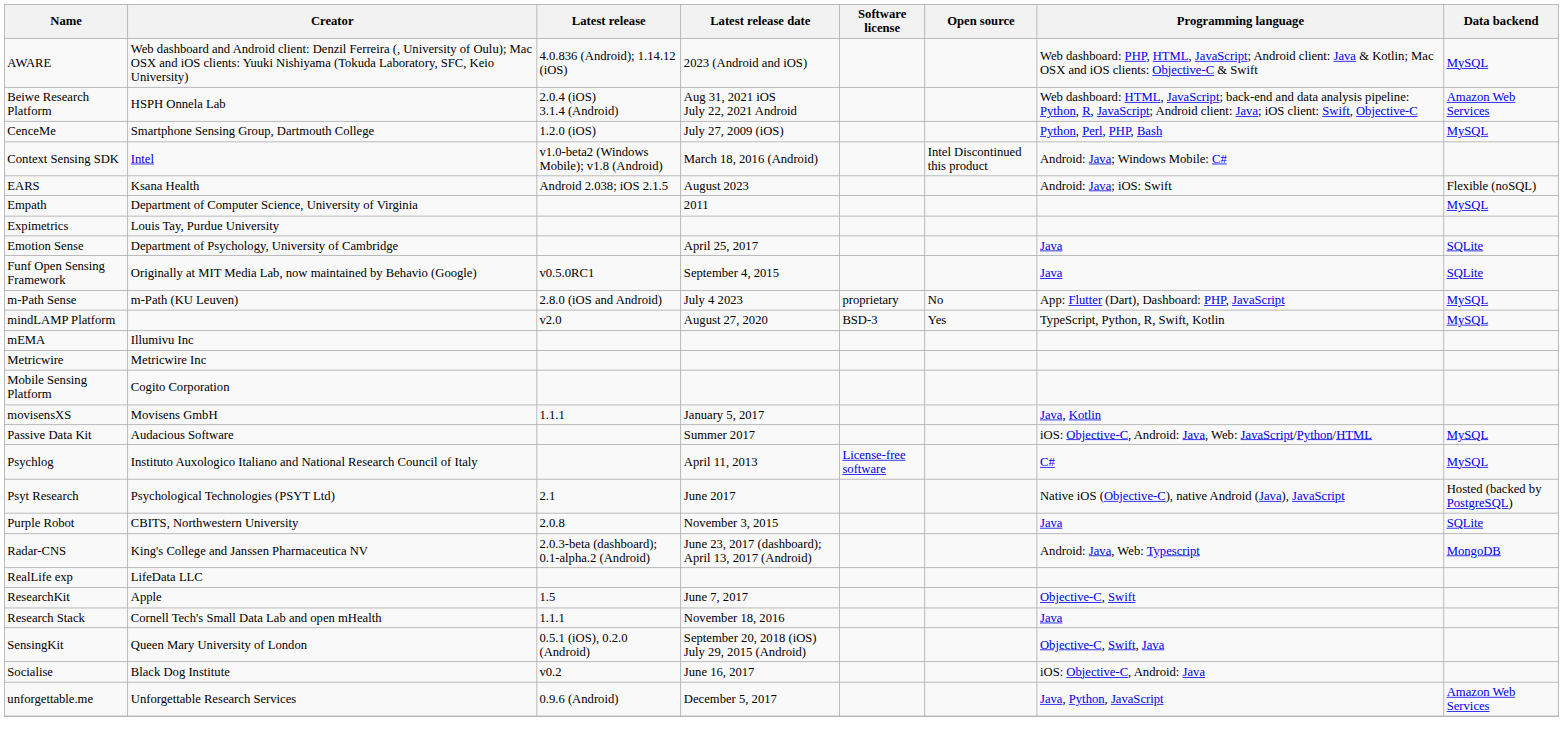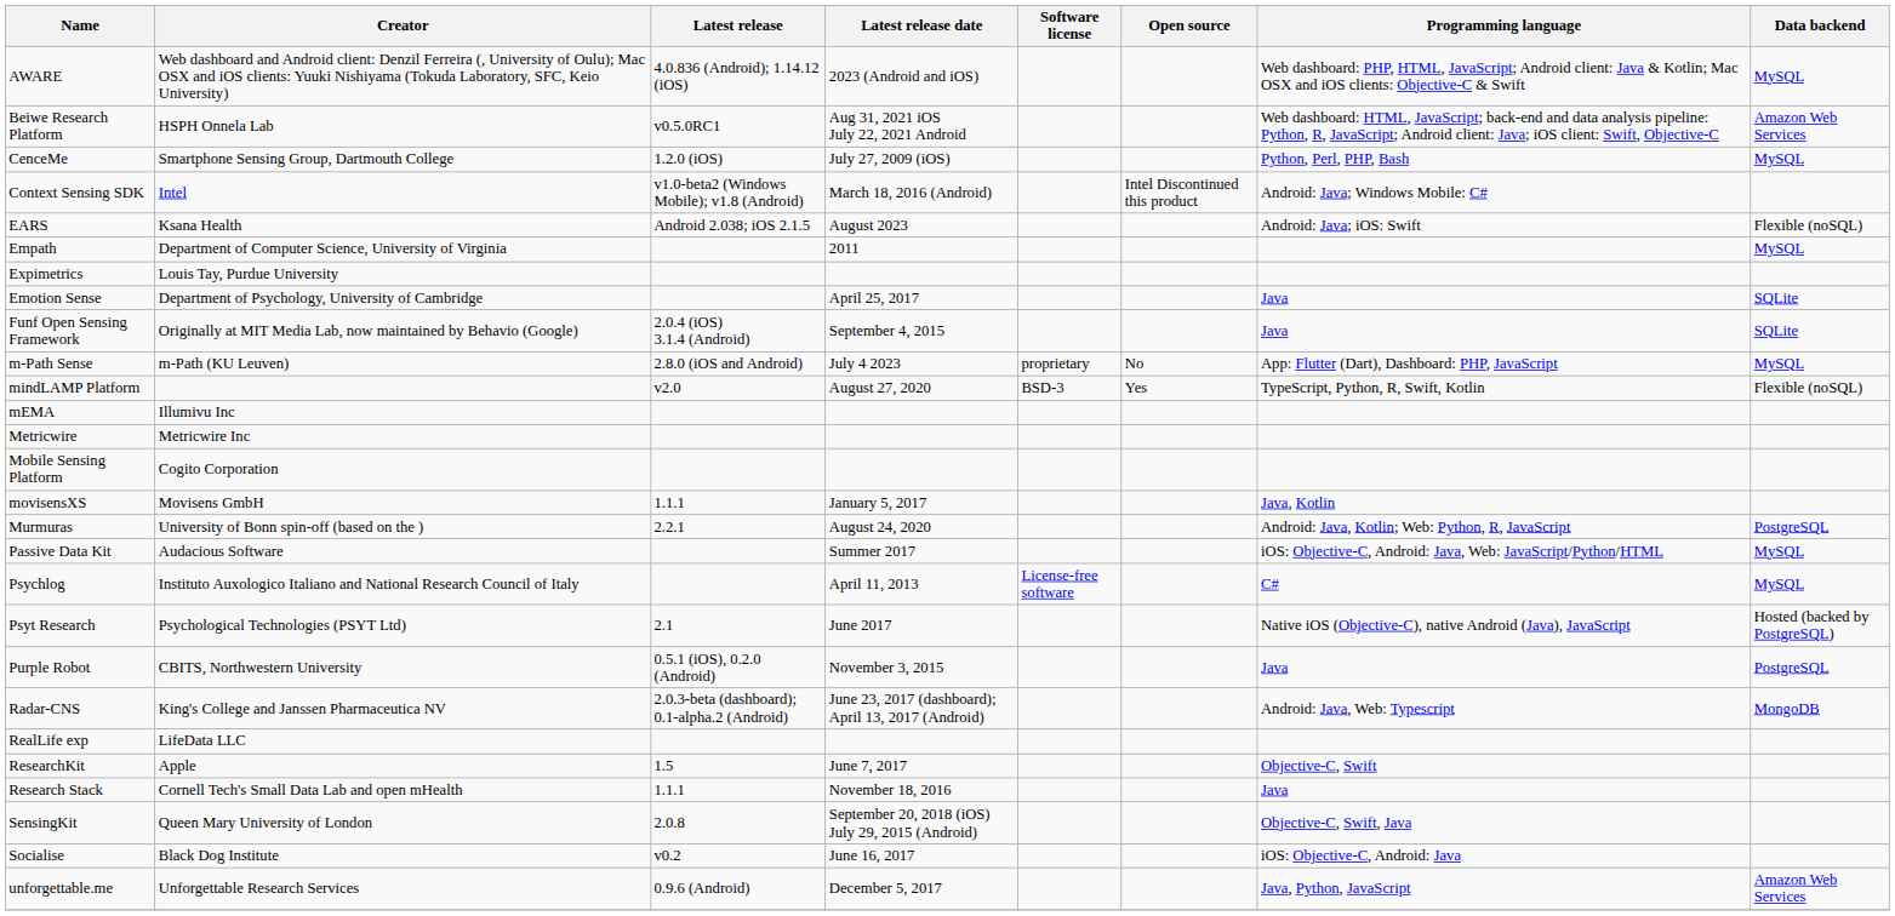Beiwe Research Platform | Latest release: 2.0.4 (iOS) 3.1.4 (Android) -> v0.5.0RC1
Funf Open Sensing Framework | Latest release: v0.5.0RC1 -> 2.0.4 (iOS) 3.1.4 (Android)
mindLAMP Platform | Data backend: MySQL -> Flexible (noSQL)
+ row: Murmuras | University of Bonn spin-off (based on the ) | 2.2.1 | August 24, 2020 | Android: Java, Kotlin; Web: Python, R, JavaScript | PostgreSQL
Purple Robot | Latest release: 2.0.8 -> 0.5.1 (iOS), 0.2.0 (Android)
Purple Robot | Data backend: SQLite -> PostgreSQL
SensingKit | Latest release: 0.5.1 (iOS), 0.2.0 (Android) -> 2.0.8
